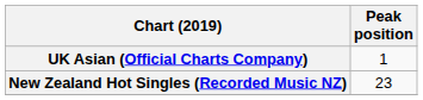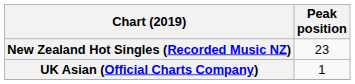rows swapped: New Zealand Hot Singles (Recorded Music NZ) <-> UK Asian (Official Charts Company)
